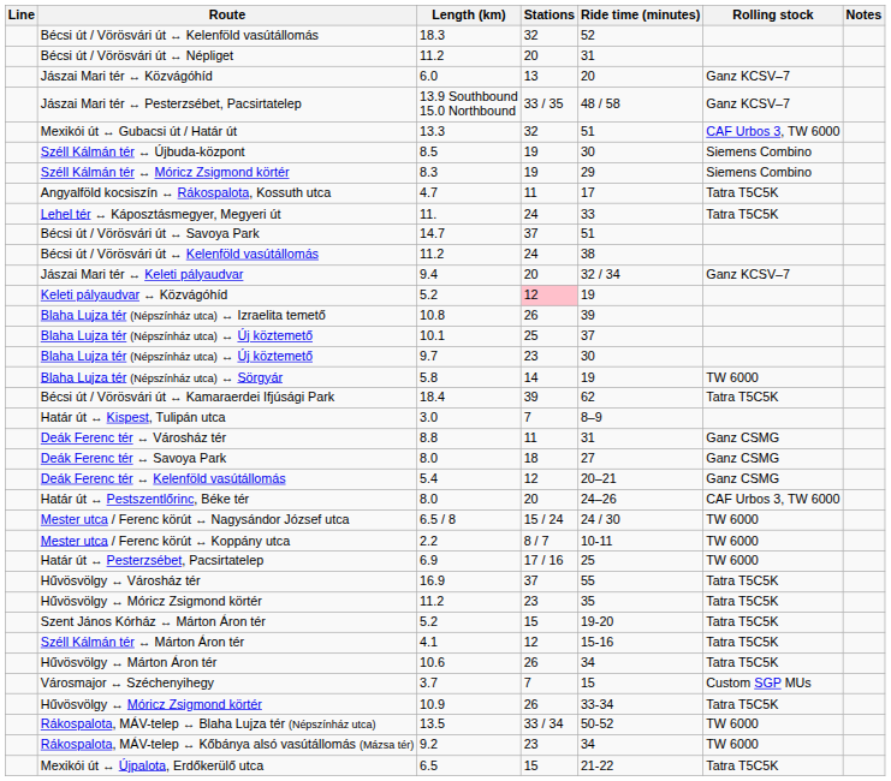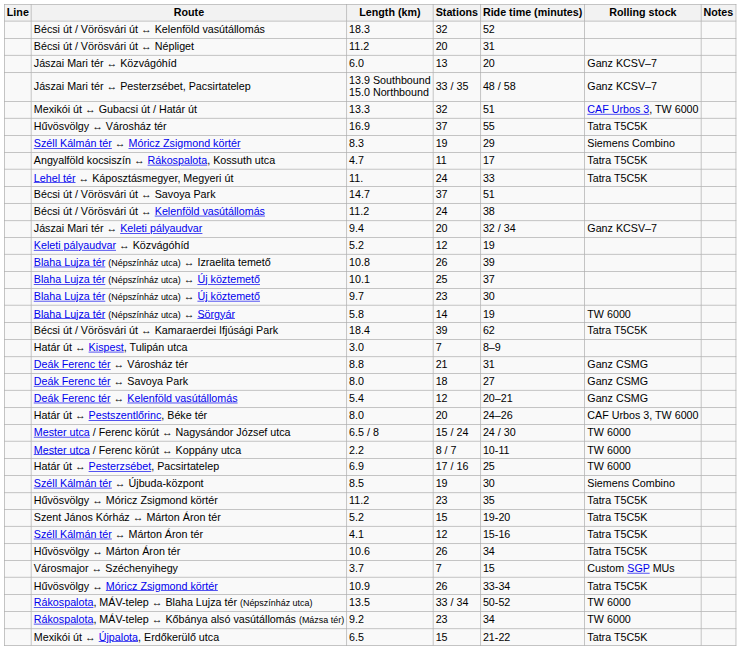rows swapped: Széll Kálmán tér ↔ Újbuda-központ <-> Hűvösvölgy ↔ Városház tér
Keleti pályaudvar ↔ Közvágóhíd | Stations: pink background -> no background
Deák Ferenc tér ↔ Városház tér | Stations: 11 -> 21
